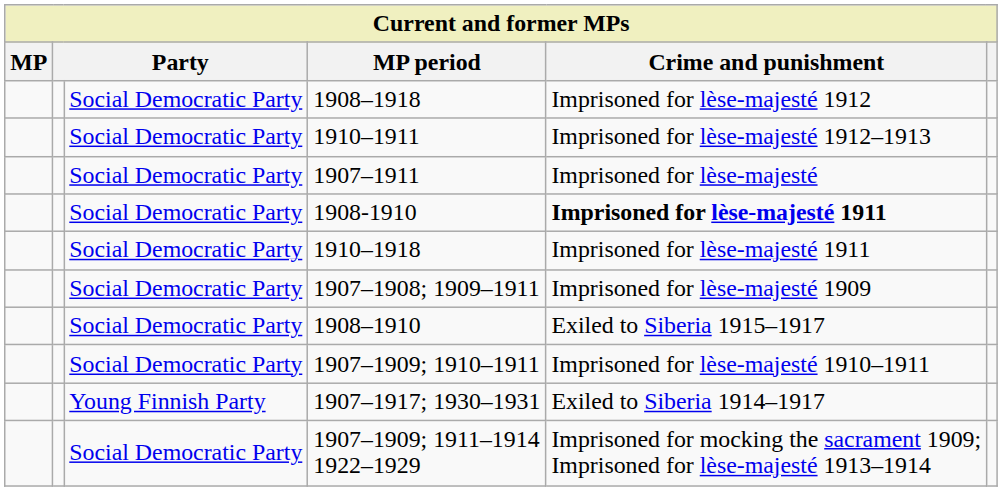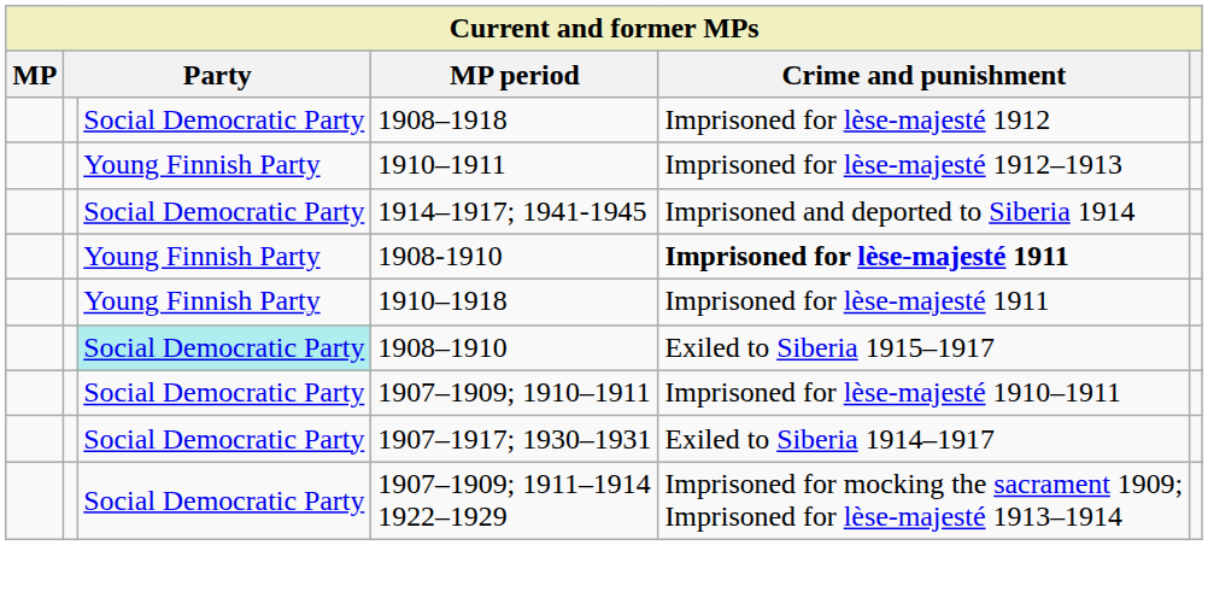1910–1911 | column 3: Social Democratic Party -> Young Finnish Party
- row: Social Democratic Party | 1907–1911 | Imprisoned for lèse-majesté
+ row: Social Democratic Party | 1914–1917; 1941-1945 | Imprisoned and deported to Siberia 1914
1908-1910 | column 3: Social Democratic Party -> Young Finnish Party
1910–1918 | column 3: Social Democratic Party -> Young Finnish Party
- row: Social Democratic Party | 1907–1908; 1909–1911 | Imprisoned for lèse-majesté 1909
1908–1910 | column 3: no background -> paleturquoise background
1907–1917; 1930–1931 | column 3: Young Finnish Party -> Social Democratic Party
